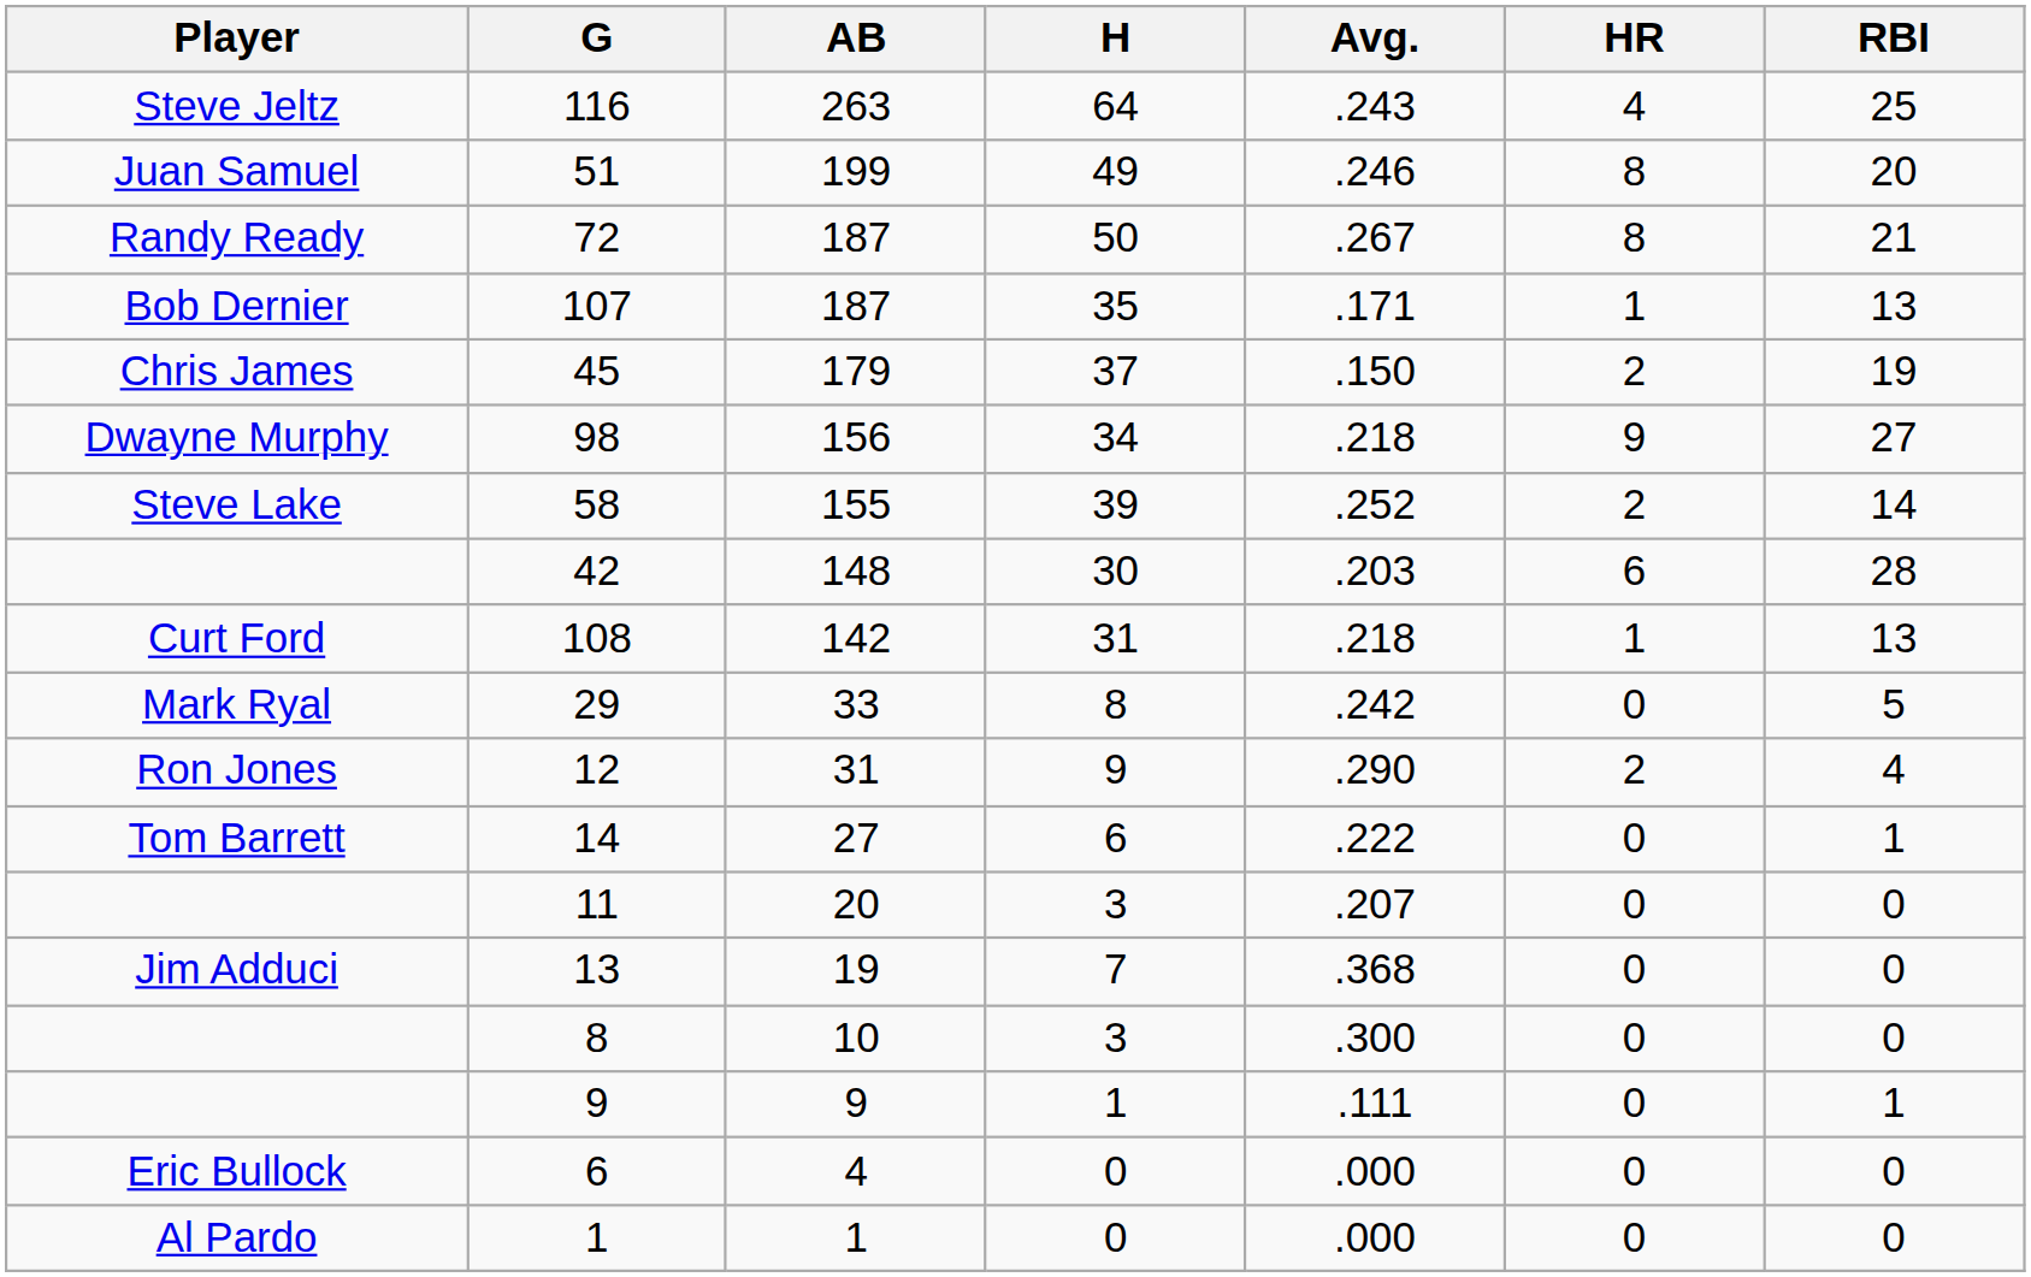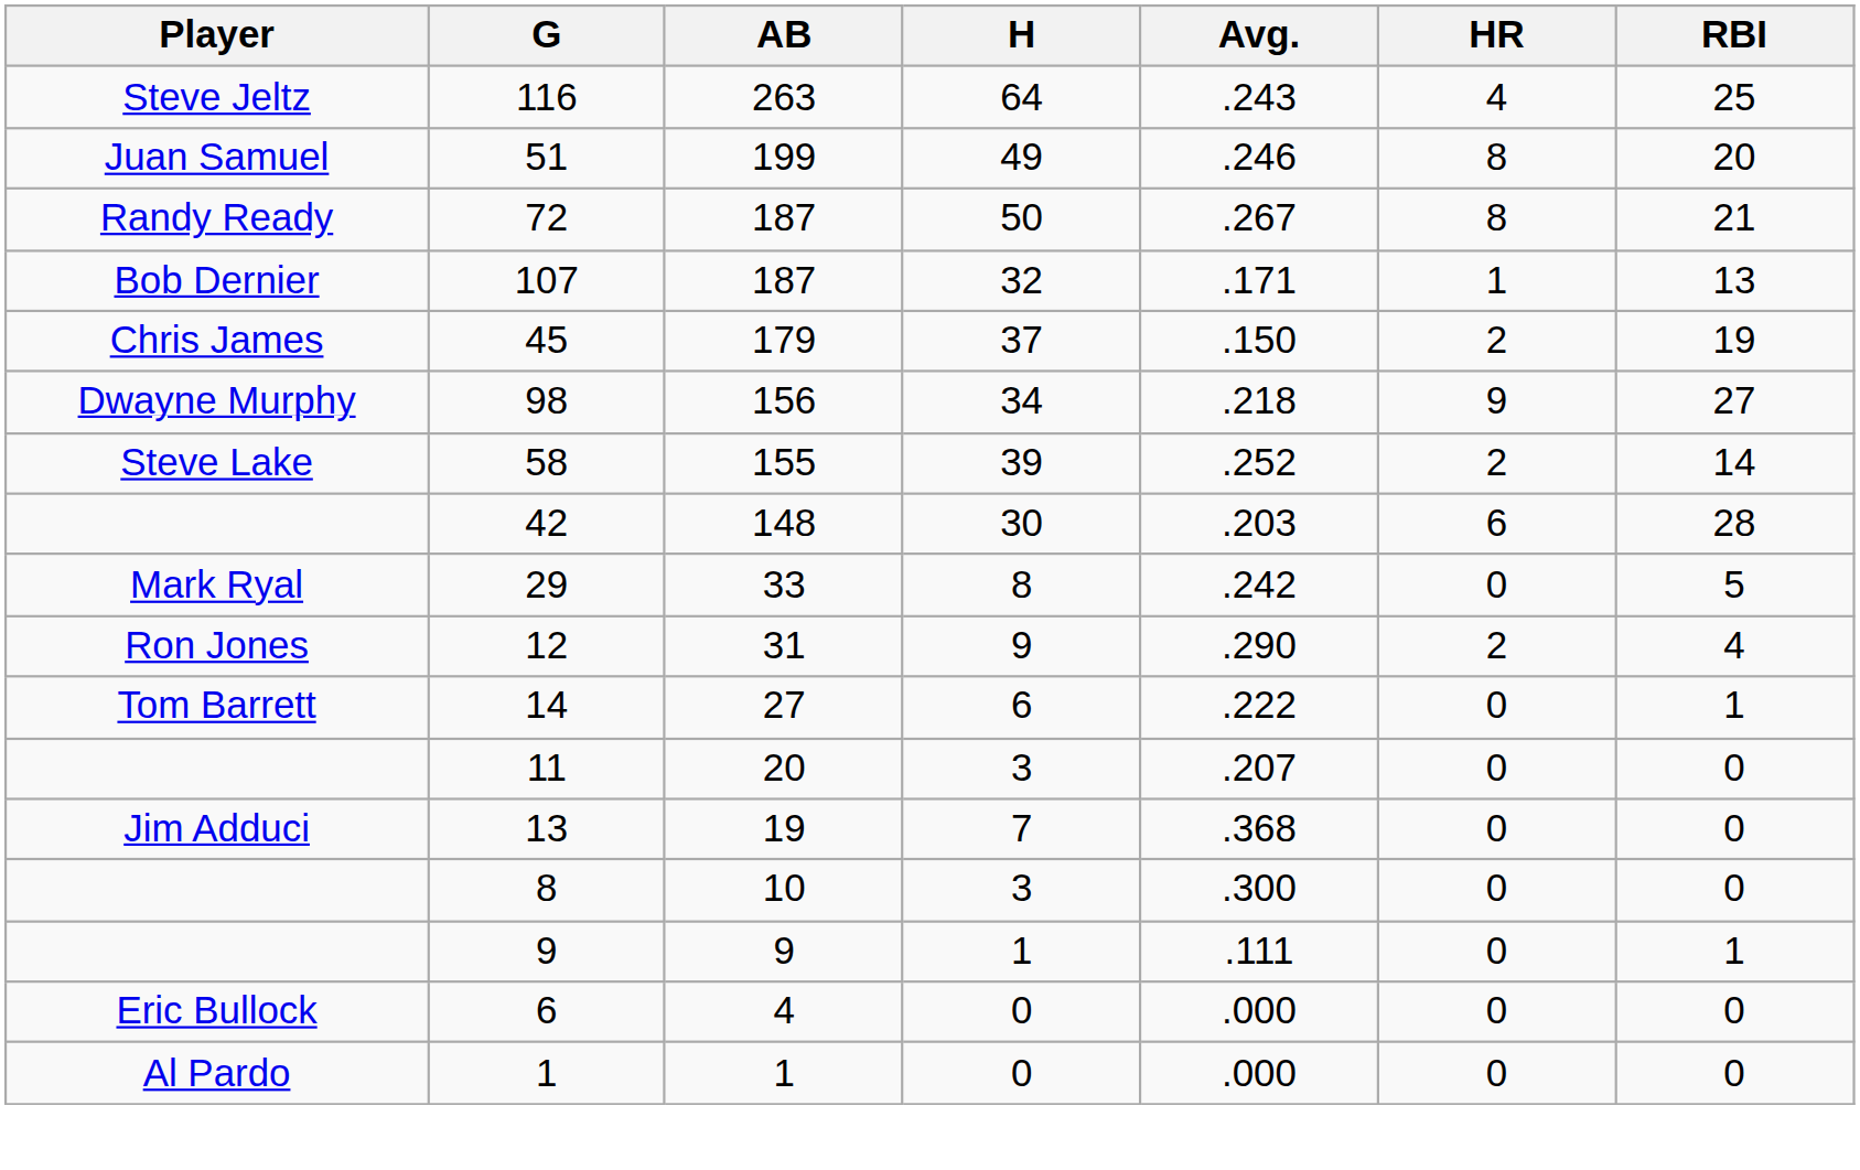107 | H: 35 -> 32
- row: Curt Ford | 108 | 142 | 31 | .218 | 1 | 13
